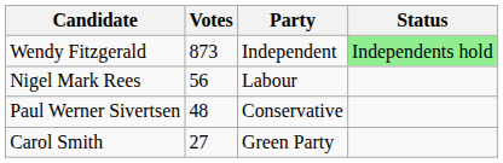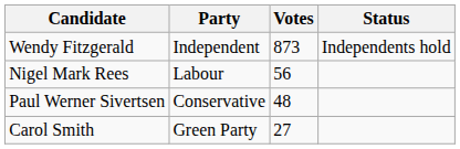columns swapped: Party <-> Votes
Wendy Fitzgerald | Status: lightgreen background -> no background
